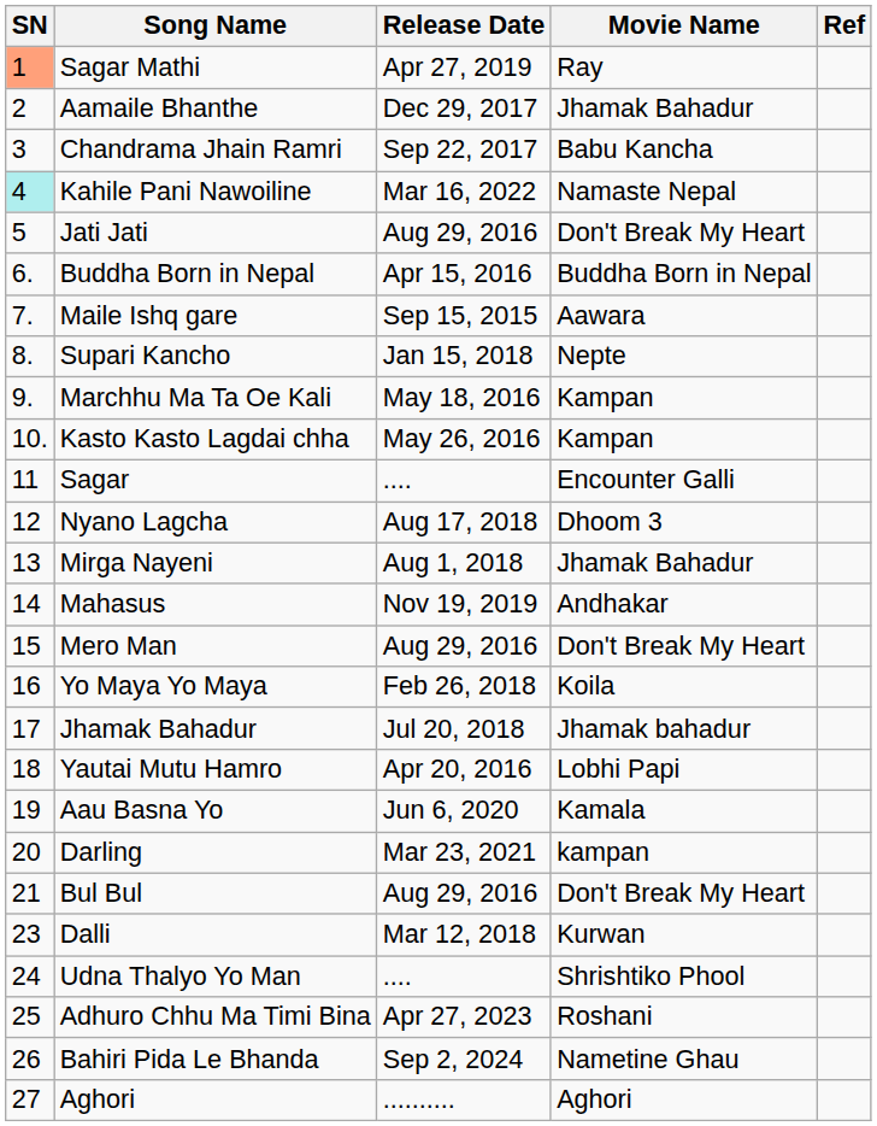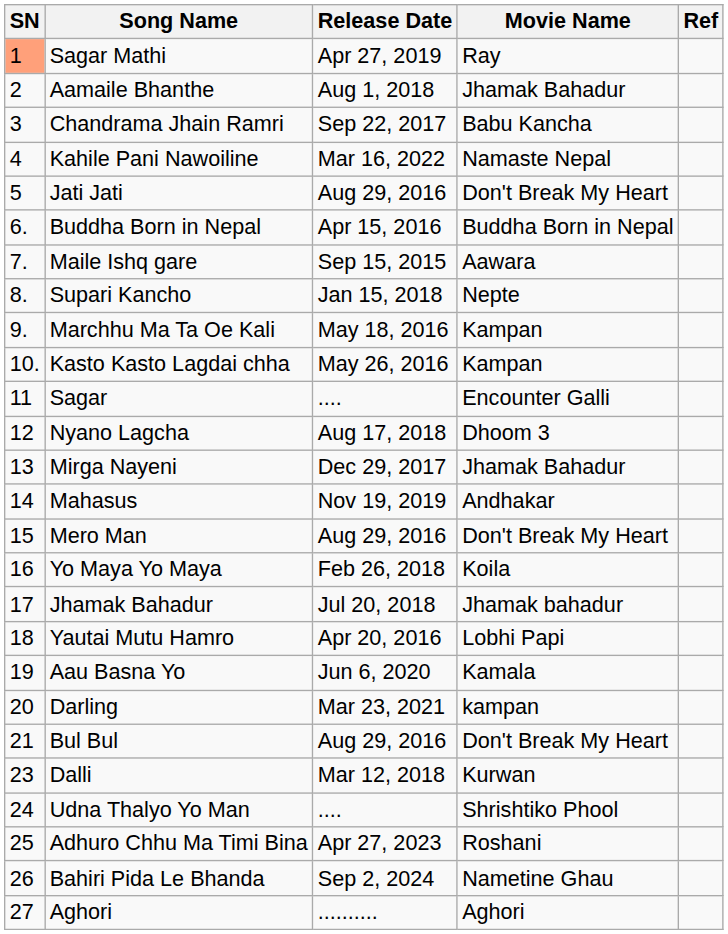Aamaile Bhanthe | Release Date: Dec 29, 2017 -> Aug 1, 2018
Kahile Pani Nawoiline | SN: paleturquoise background -> no background
Mirga Nayeni | Release Date: Aug 1, 2018 -> Dec 29, 2017
